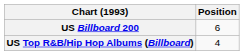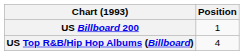US Billboard 200 | Position: 6 -> 1
